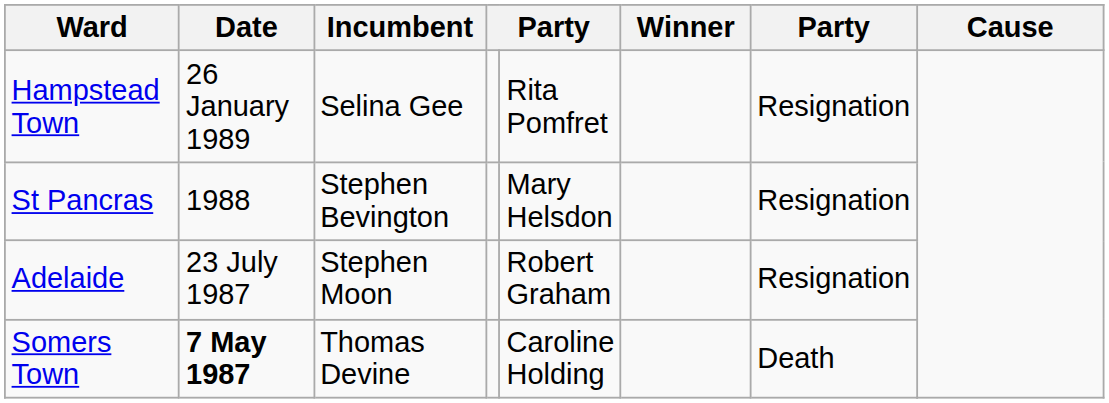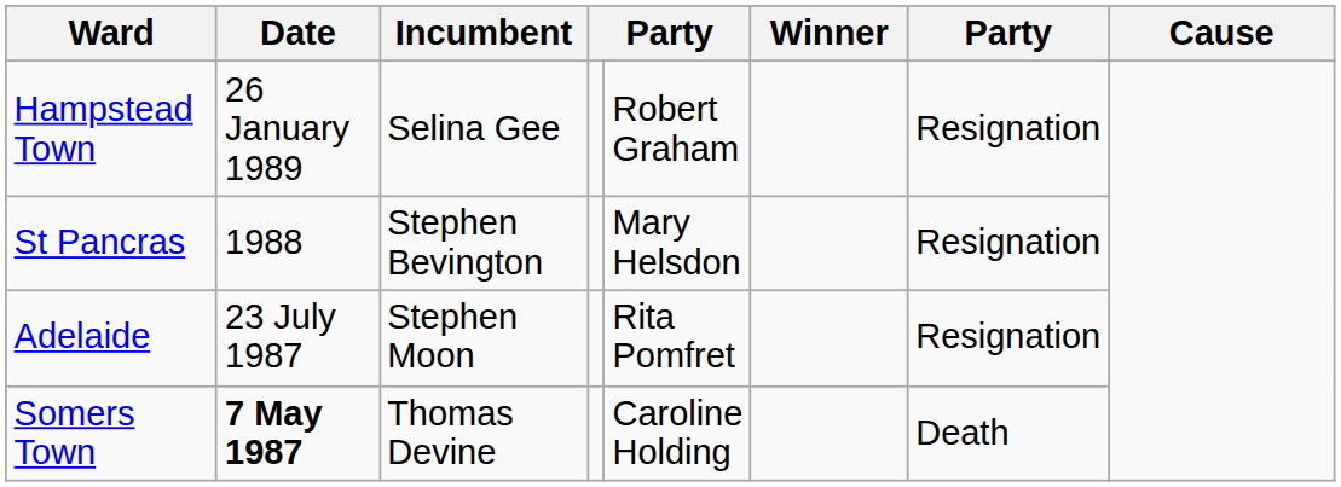Hampstead Town | column 5: Rita Pomfret -> Robert Graham
Adelaide | column 5: Robert Graham -> Rita Pomfret
